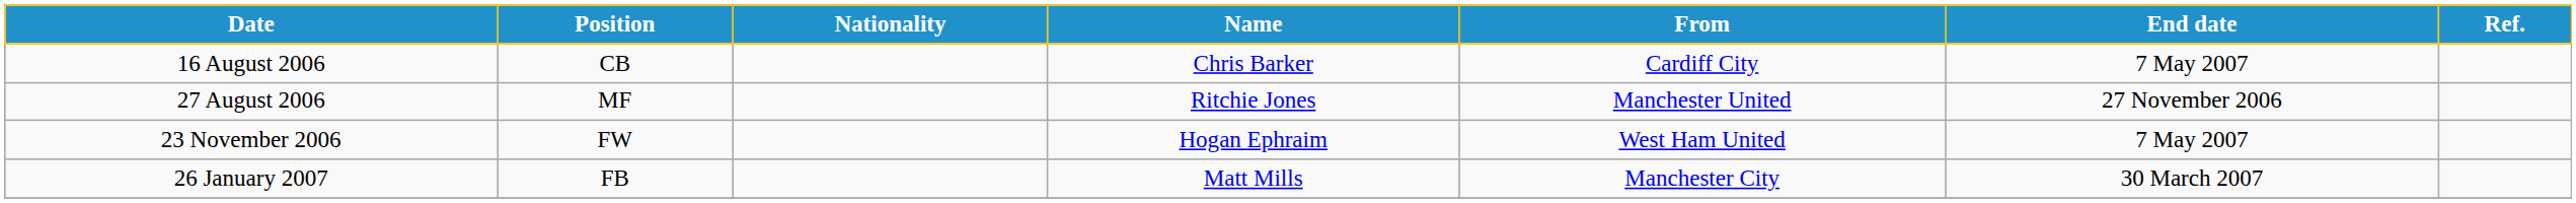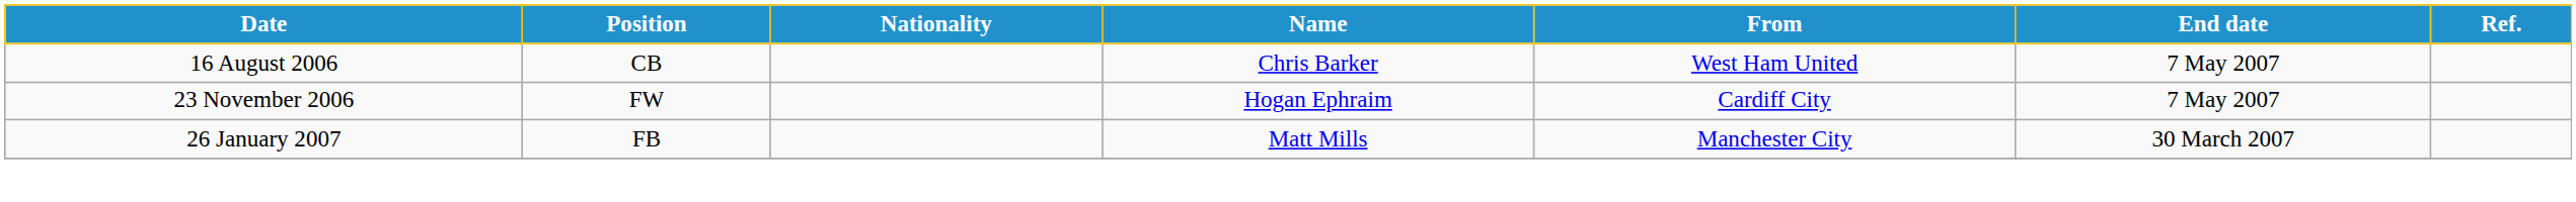16 August 2006 | From: Cardiff City -> West Ham United
- row: 27 August 2006 | MF | Ritchie Jones | Manchester United | 27 November 2006
23 November 2006 | From: West Ham United -> Cardiff City
